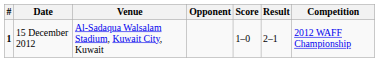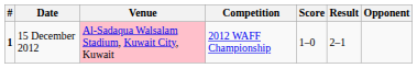columns swapped: Opponent <-> Competition
15 December 2012 | Venue: no background -> pink background
